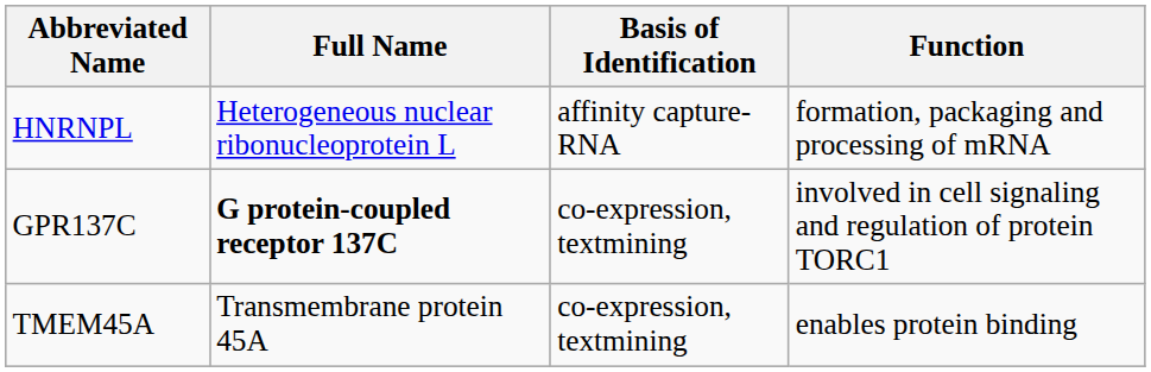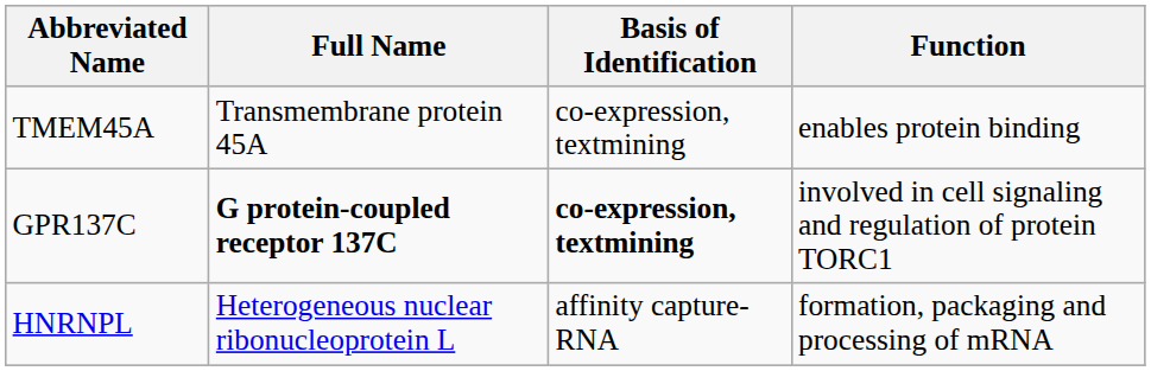rows swapped: TMEM45A <-> HNRNPL
GPR137C | Basis of Identification: normal -> bold
